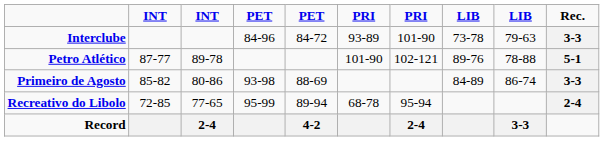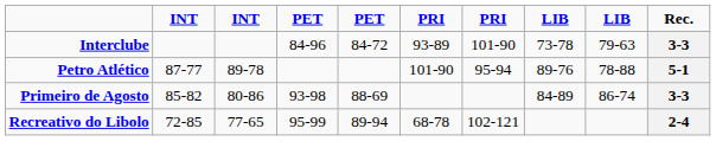Petro Atlético | column 7: 102-121 -> 95-94
Recreativo do Libolo | column 7: 95-94 -> 102-121
- row: Record | 2-4 | 4-2 | 2-4 | 3-3
